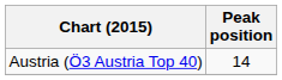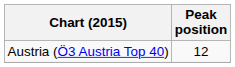Austria (Ö3 Austria Top 40) | Peak position: 14 -> 12
